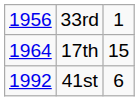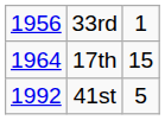41st | column 3: 6 -> 5
